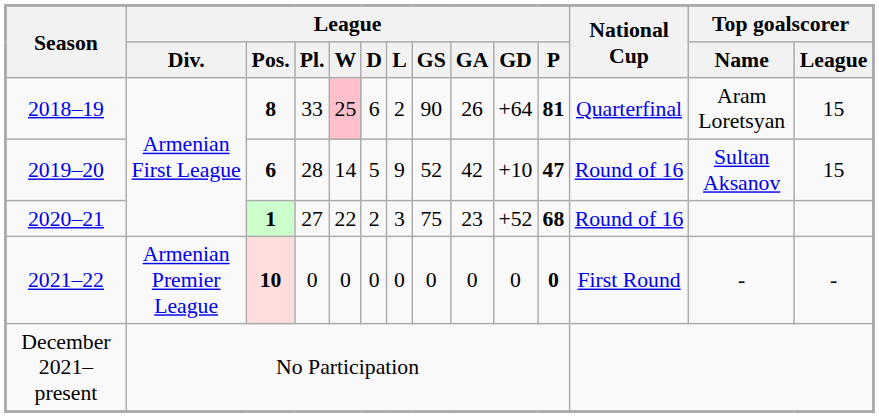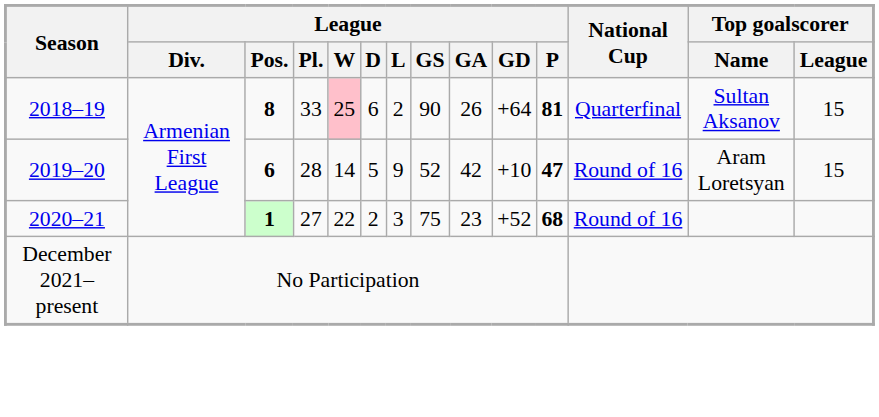2018–19 | Top goalscorer / Name: Aram Loretsyan -> Sultan Aksanov
2019–20 | Top goalscorer / Name: Sultan Aksanov -> Aram Loretsyan
- row: 2021–22 | Armenian Premier League | 10 | 0 | 0 | 0 | 0 | 0 | 0 | 0 | 0 | First Round | - | -
